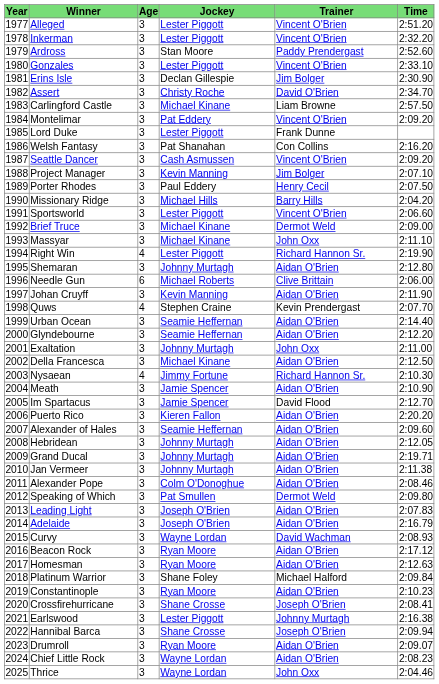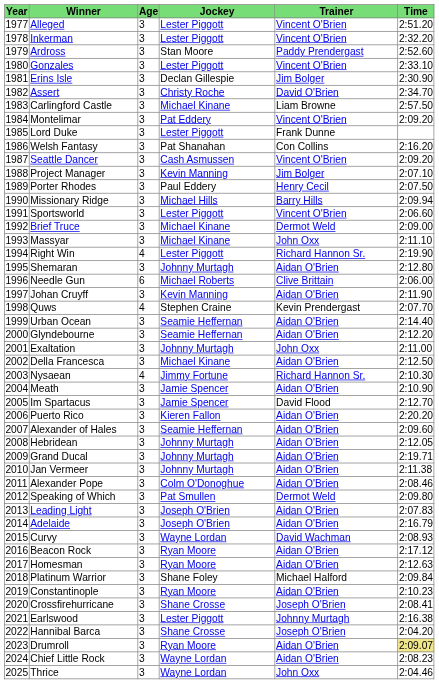Missionary Ridge | Time: 2:04.20 -> 2:09.94
Hannibal Barca | Time: 2:09.94 -> 2:04.20
Drumroll | Time: no background -> khaki background
